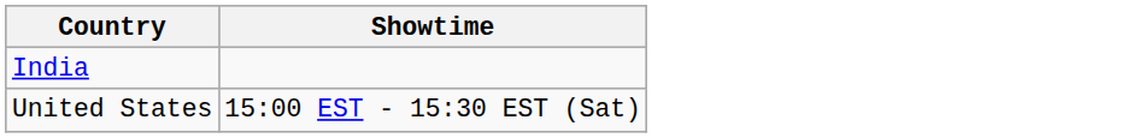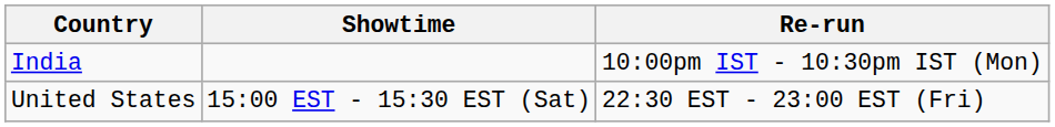+ column: Re-run | 10:00pm IST - 10:30pm IST (Mon) | 22:30 EST - 23:00 EST (Fri)
